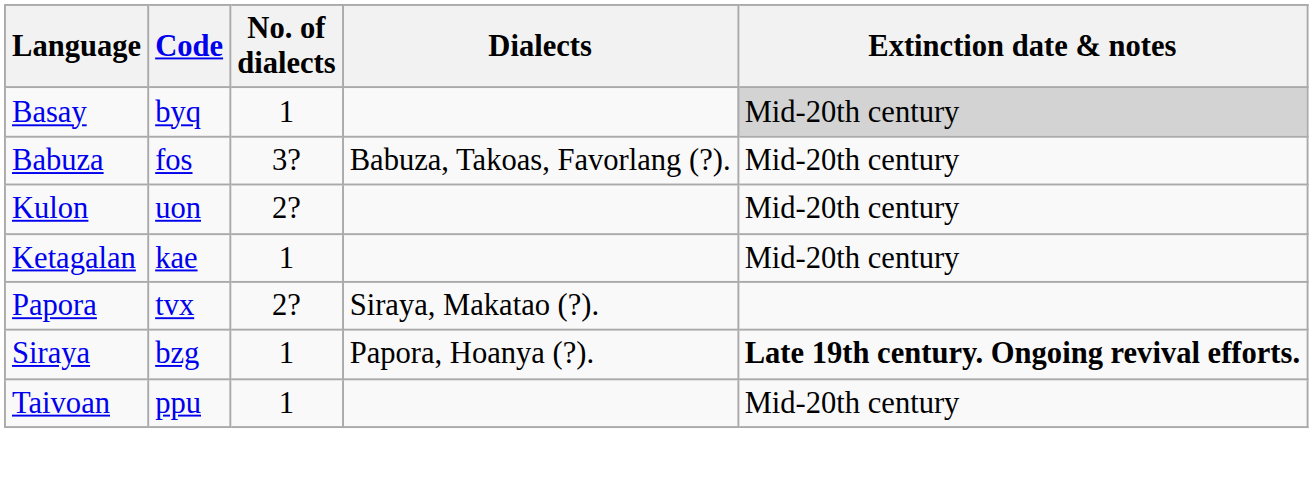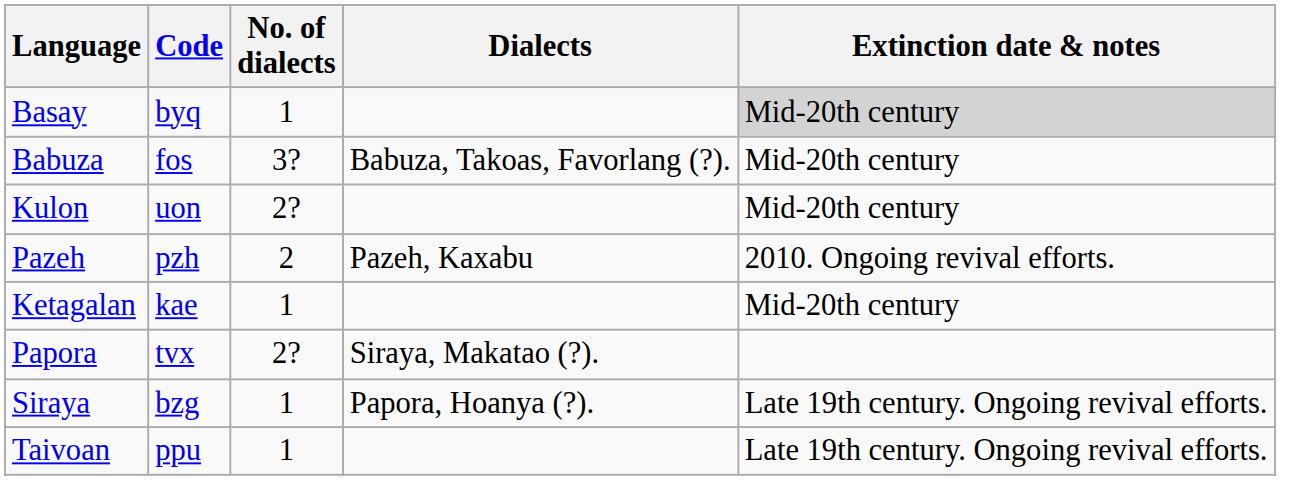+ row: Pazeh | pzh | 2 | Pazeh, Kaxabu | 2010. Ongoing revival efforts.
Siraya | Extinction date & notes: bold -> normal
Taivoan | Extinction date & notes: Mid-20th century -> Late 19th century. Ongoing revival efforts.
